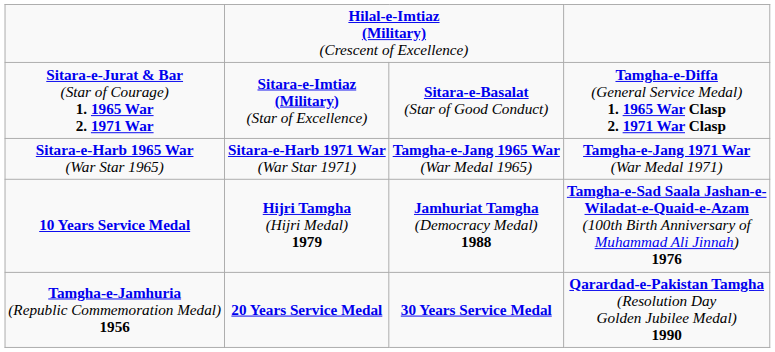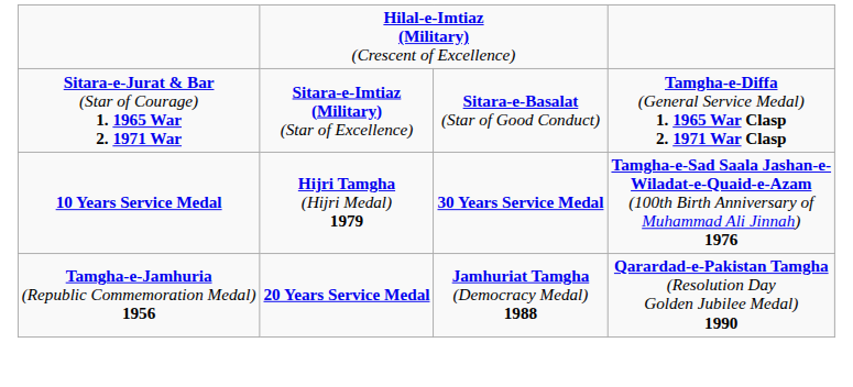- row: Sitara-e-Harb 1965 War (War Star 1965) | Sitara-e-Harb 1971 War (War Star 1971) | Tamgha-e-Jang 1965 War (War Medal 1965) | Tamgha-e-Jang 1971 War (War Medal 1971)
10 Years Service Medal | column 3: Jamhuriat Tamgha (Democracy Medal) 1988 -> 30 Years Service Medal
Tamgha-e-Jamhuria (Republic Commemoration Medal) 1956 | column 3: 30 Years Service Medal -> Jamhuriat Tamgha (Democracy Medal) 1988
